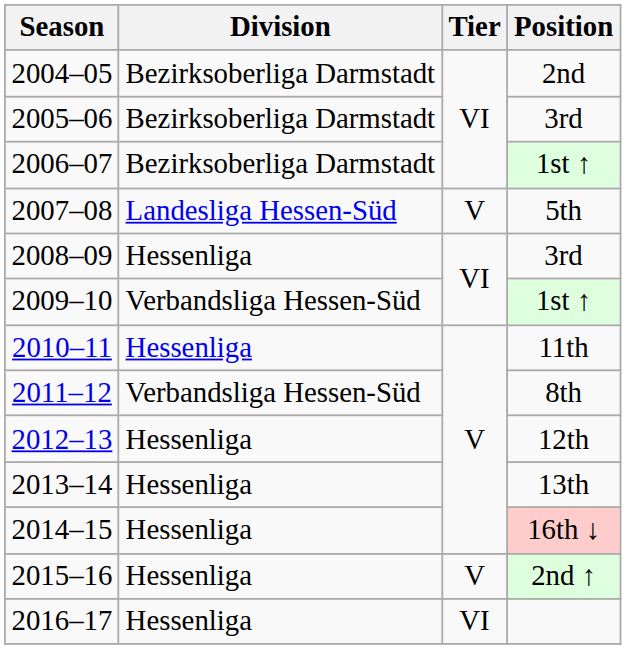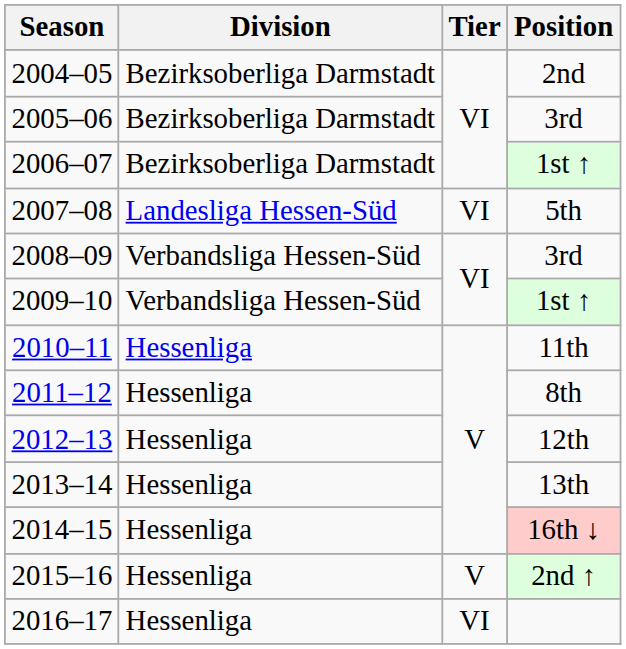2007–08 | Tier: V -> VI
2008–09 | Division: Hessenliga -> Verbandsliga Hessen-Süd
2011–12 | Division: Verbandsliga Hessen-Süd -> Hessenliga
